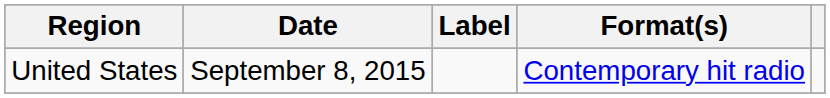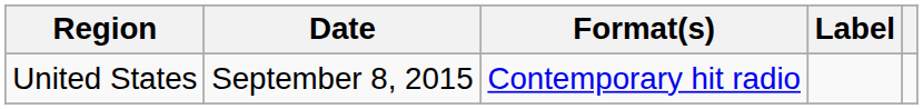columns swapped: Format(s) <-> Label
